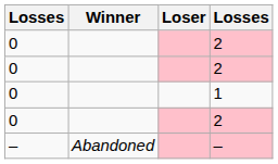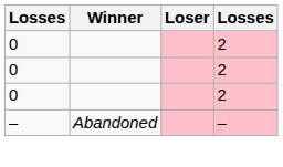- row: 0 | 1
